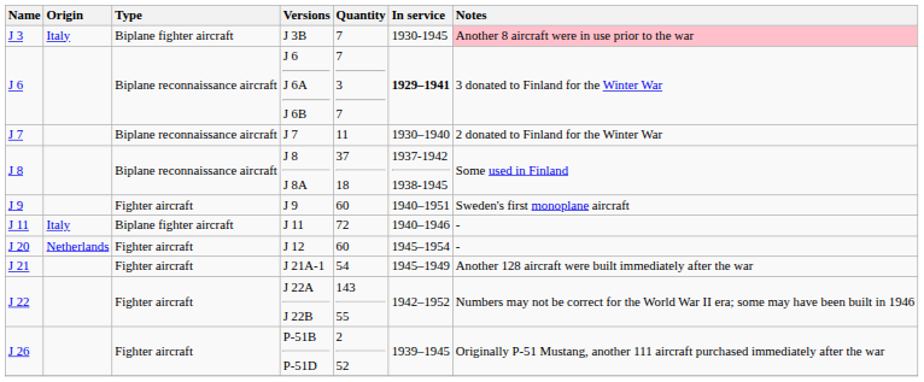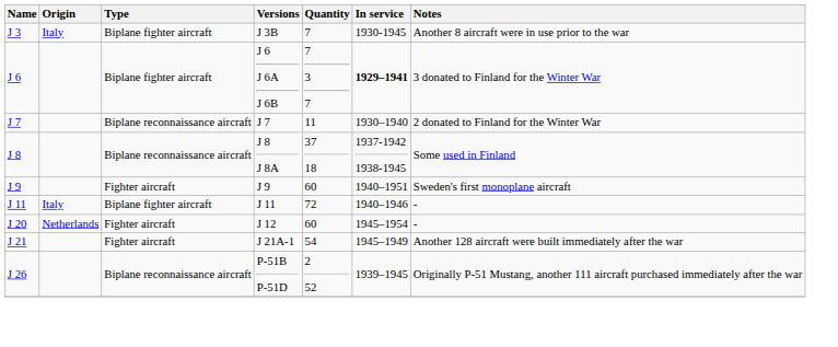J 3B | Notes: pink background -> no background
J 6 J 6A J 6B | Type: Biplane reconnaissance aircraft -> Biplane fighter aircraft
- row: J 22 | Fighter aircraft | J 22A J 22B | 143 55 | 1942–1952 | Numbers may not be correct for the World War II era; some may have been built in 1946
P-51B P-51D | Type: Fighter aircraft -> Biplane reconnaissance aircraft
